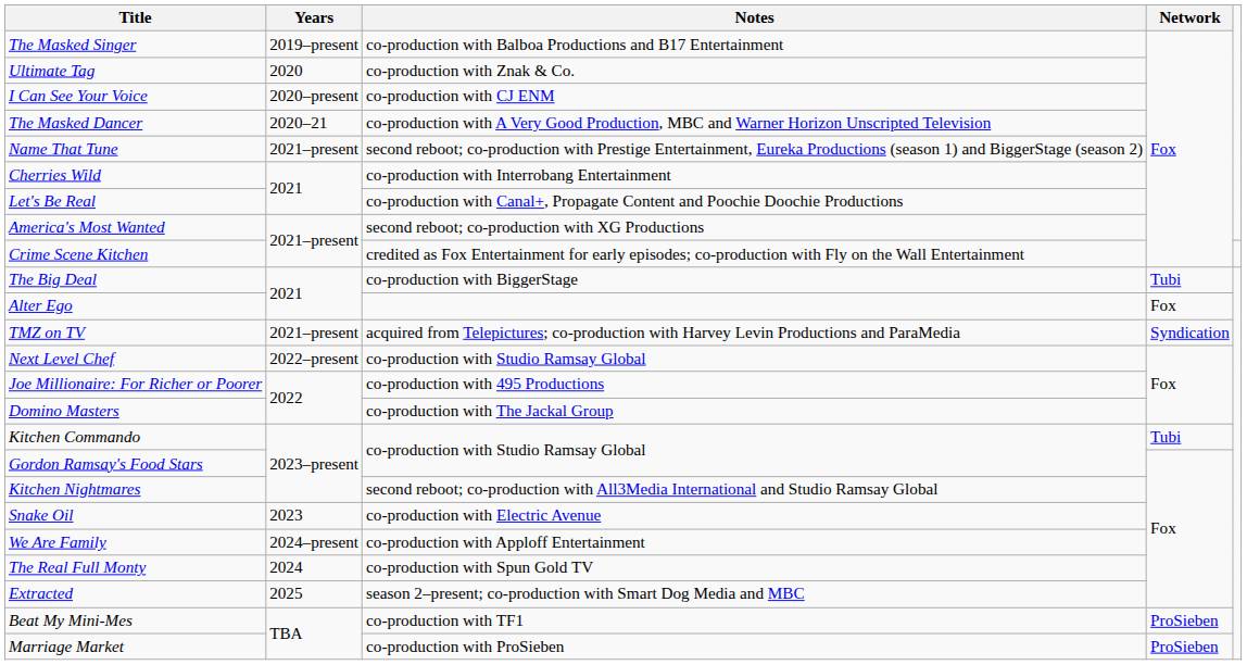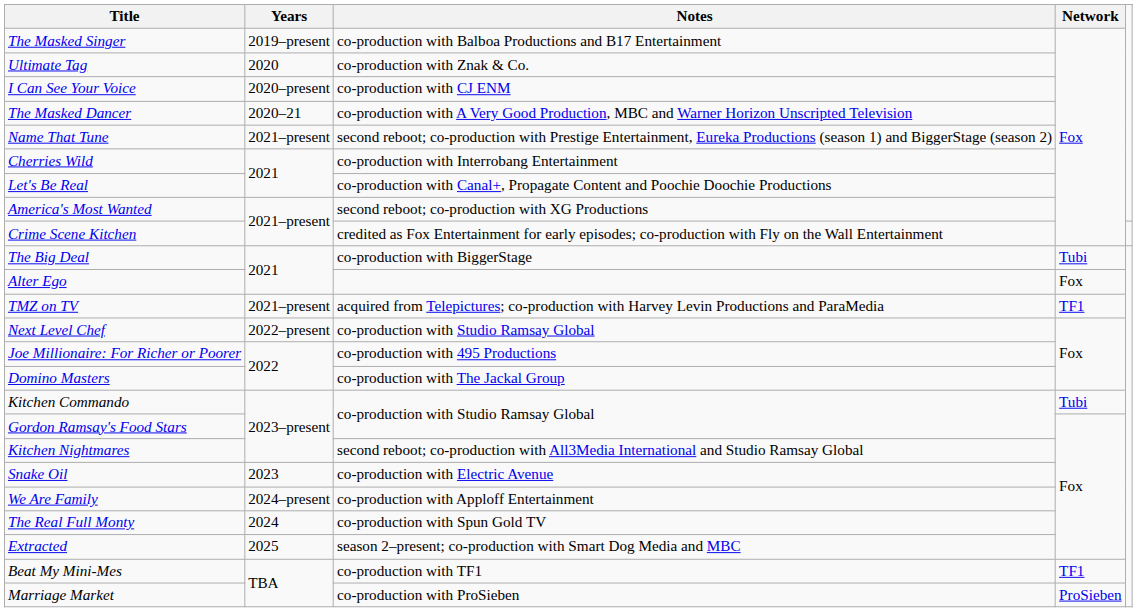TMZ on TV | Network: Syndication -> TF1
Beat My Mini-Mes | Network: ProSieben -> TF1
